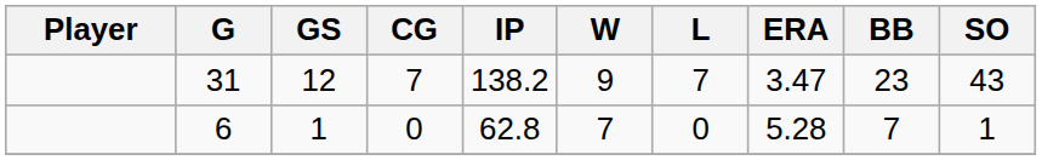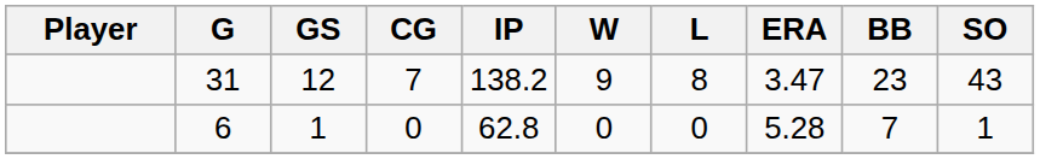31 | L: 7 -> 8
6 | W: 7 -> 0
